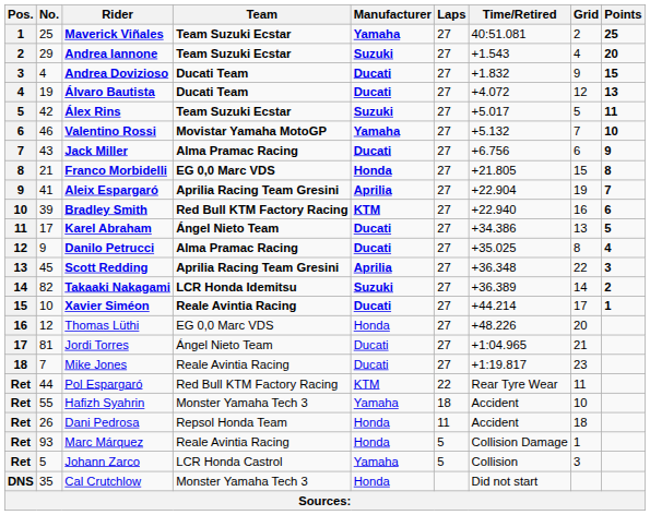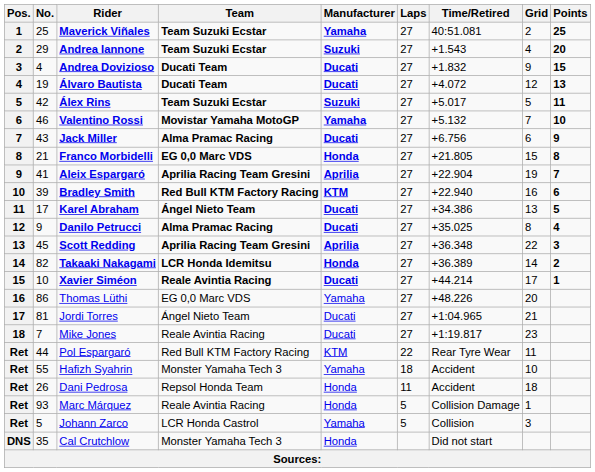Takaaki Nakagami | Manufacturer: Suzuki -> Honda
Thomas Lüthi | No.: 12 -> 86
Thomas Lüthi | Manufacturer: Honda -> Yamaha
